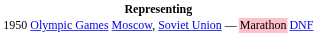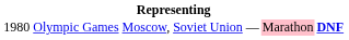Olympic Games | column 1: 1950 -> 1980
Olympic Games | column 6: normal -> bold
